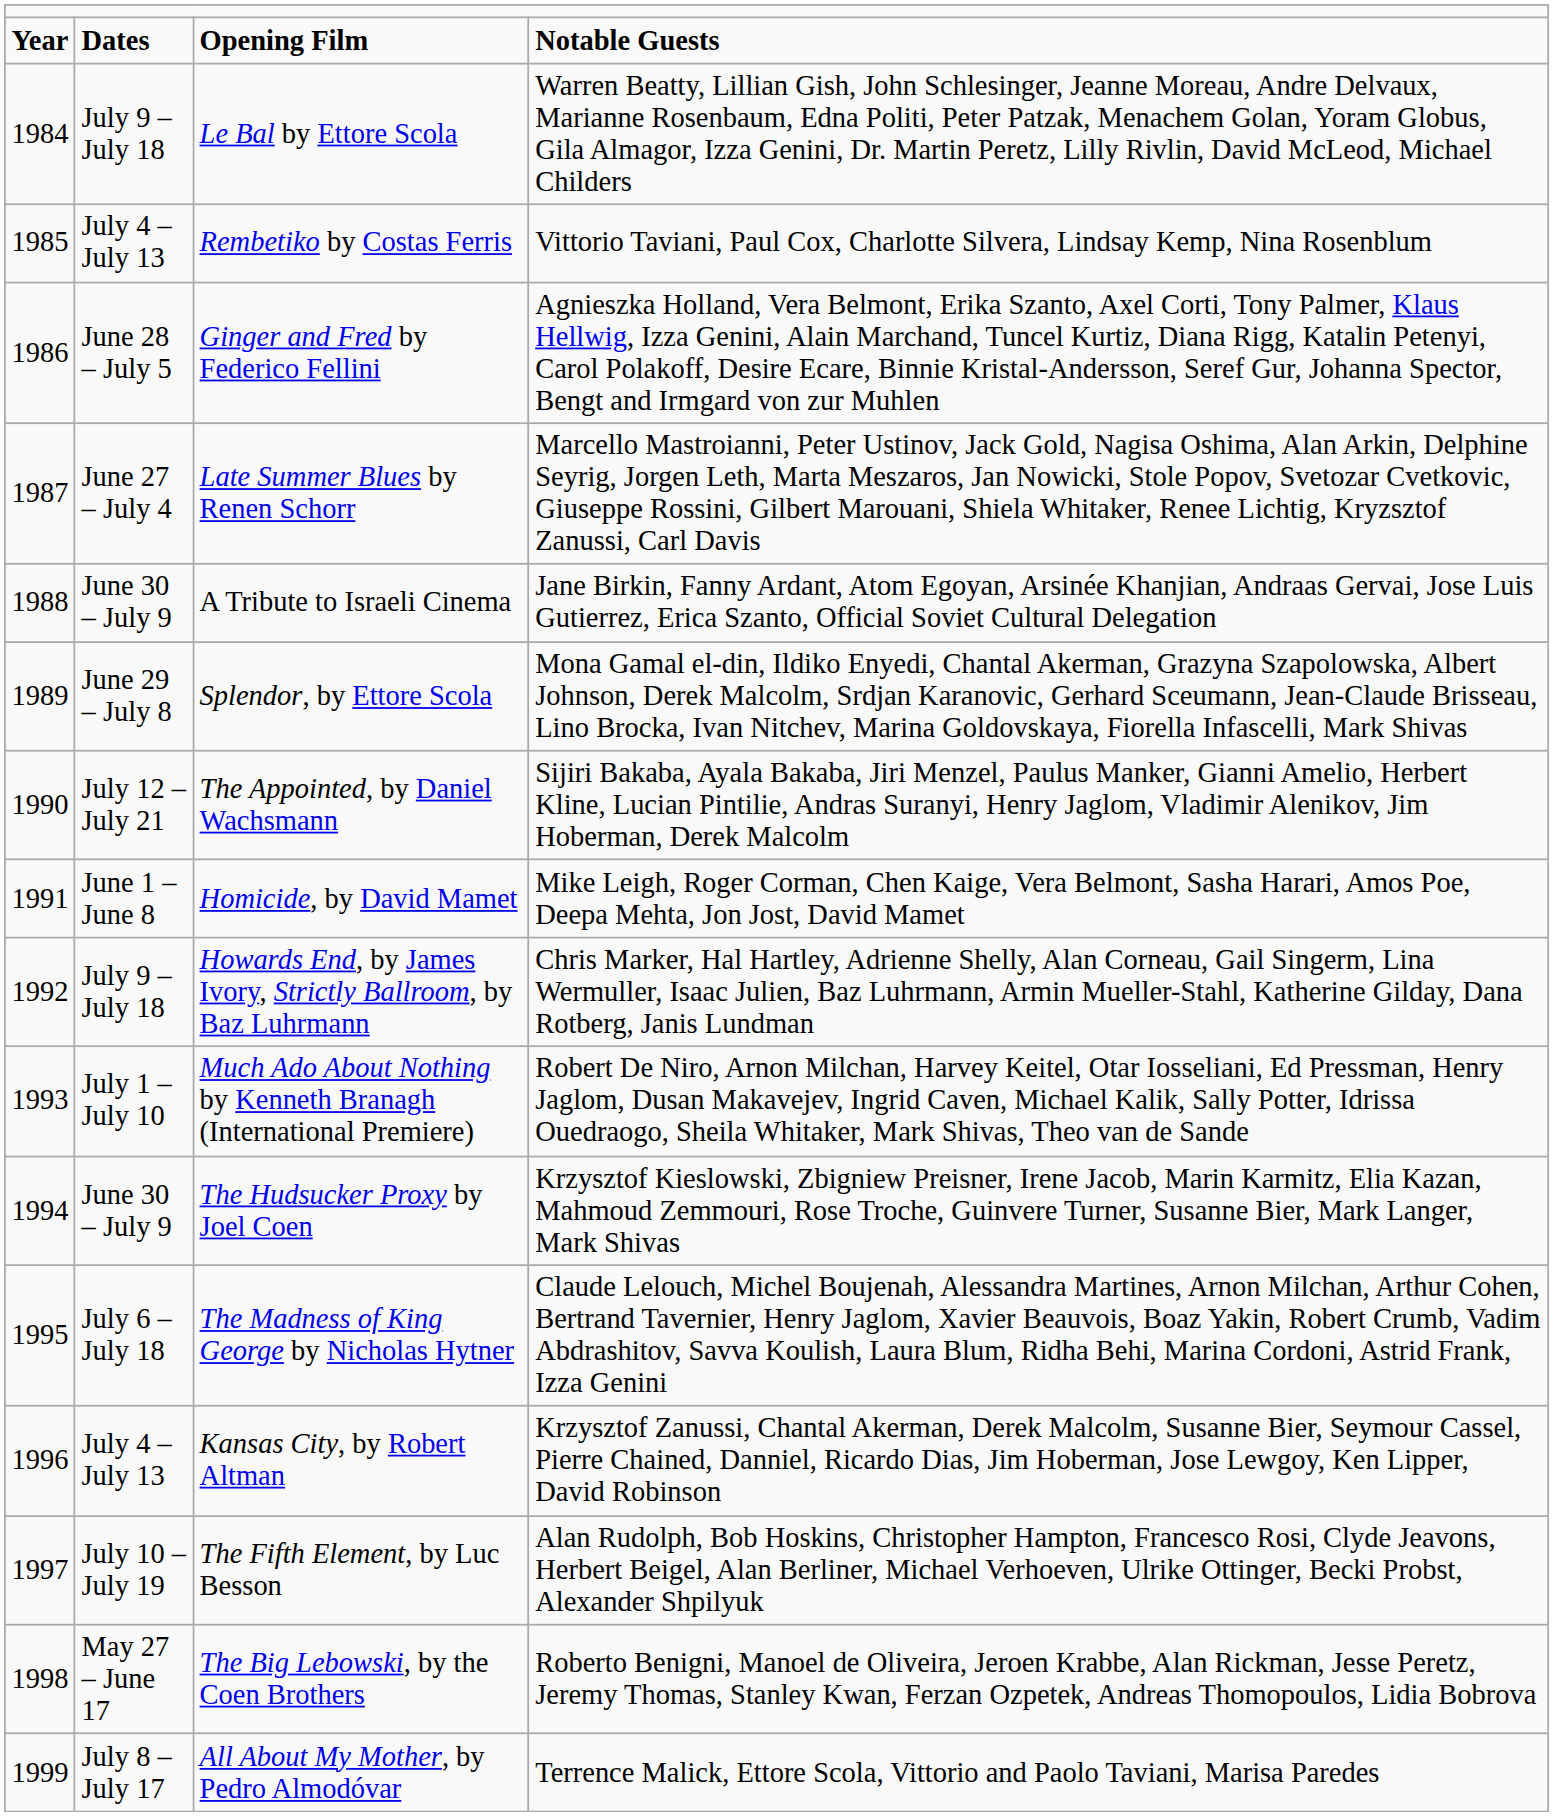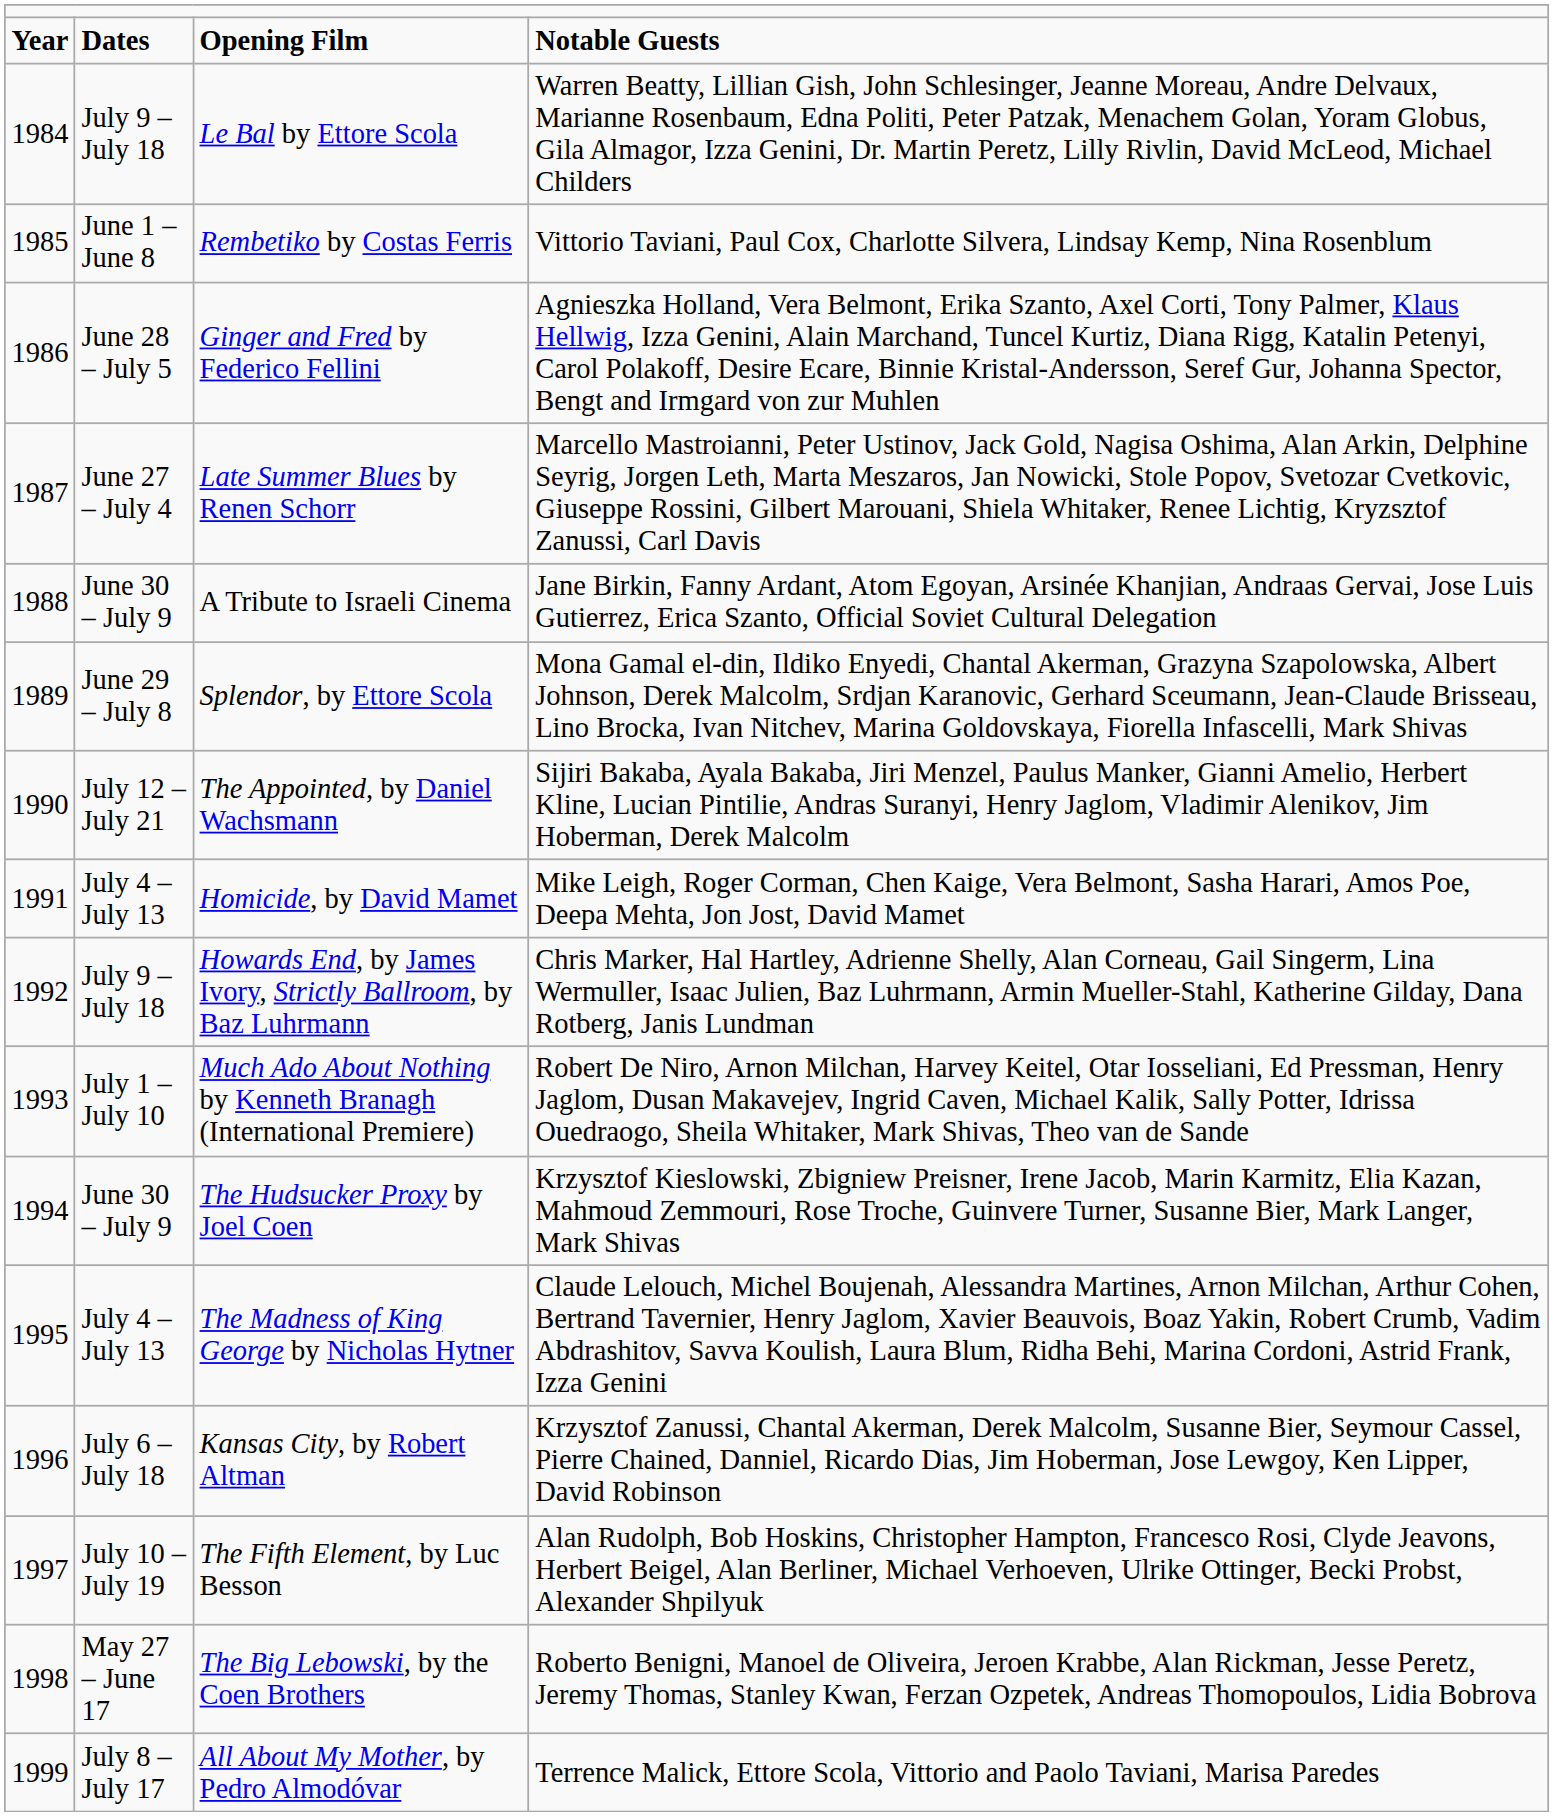Rembetiko by Costas Ferris | column 2: July 4 – July 13 -> June 1 – June 8
Homicide, by David Mamet | column 2: June 1 – June 8 -> July 4 – July 13
The Madness of King George by Nicholas Hytner | column 2: July 6 – July 18 -> July 4 – July 13
Kansas City, by Robert Altman | column 2: July 4 – July 13 -> July 6 – July 18
